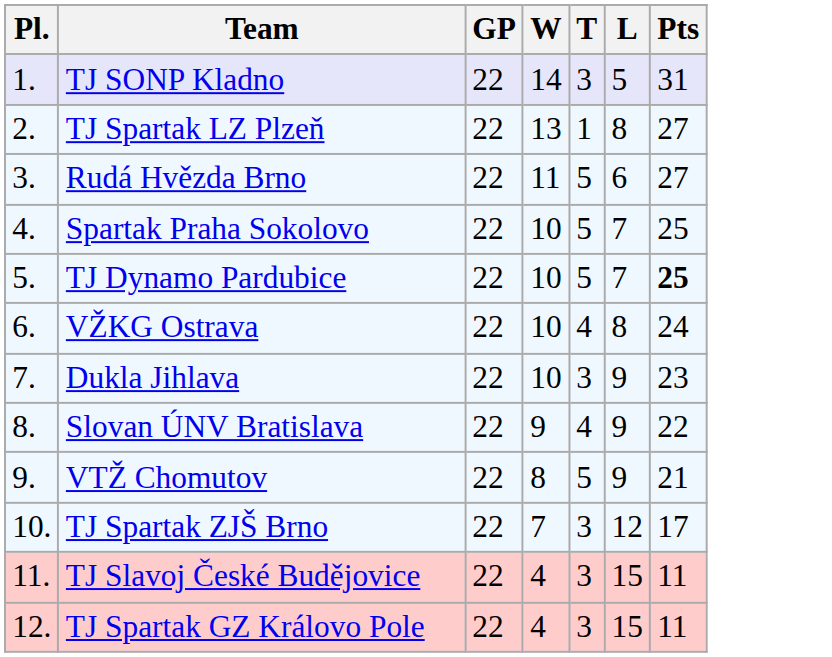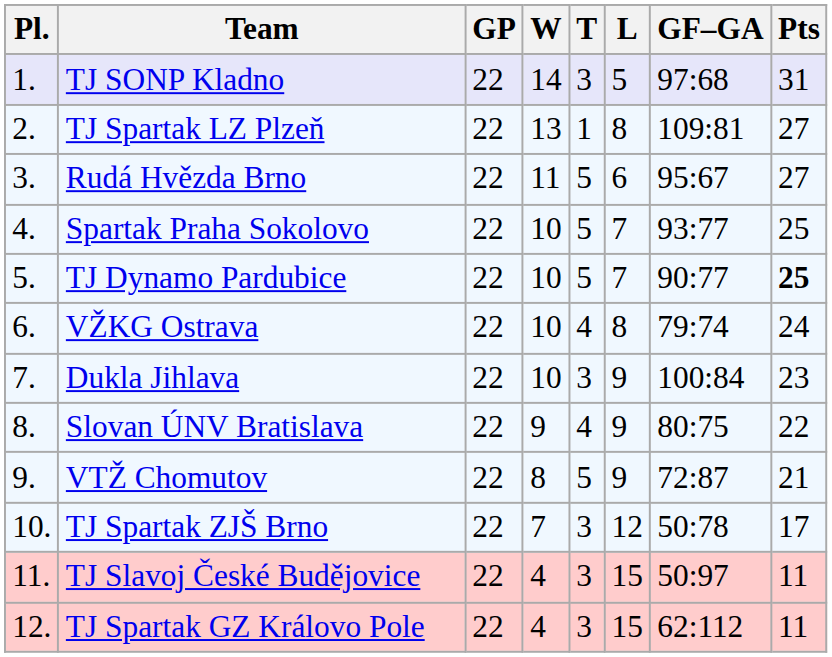+ column: GF–GA | 97:68 | 109:81 | 95:67 | 93:77 | 90:77 | 79:74 | 100:84 | 80:75 | 72:87 | 50:78 | 50:97 | 62:112
